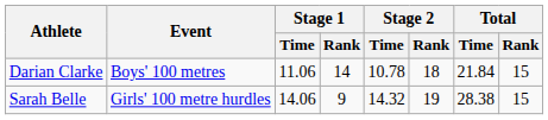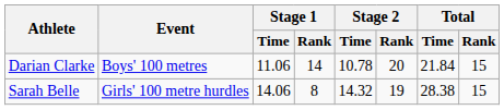Darian Clarke | Stage 2 / Rank: 18 -> 20
Sarah Belle | Stage 1 / Rank: 9 -> 8
